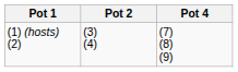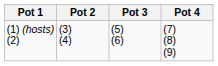+ column: Pot 3 | (5) (6)
